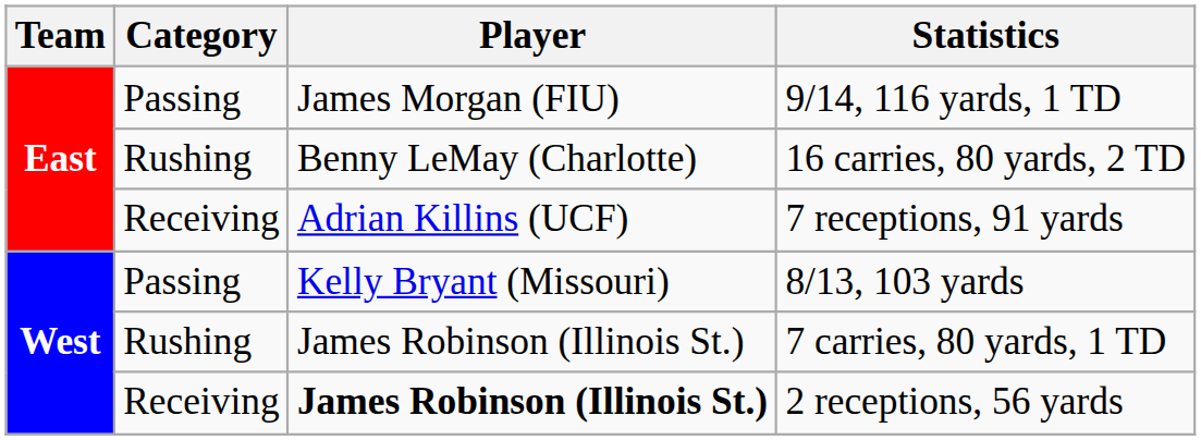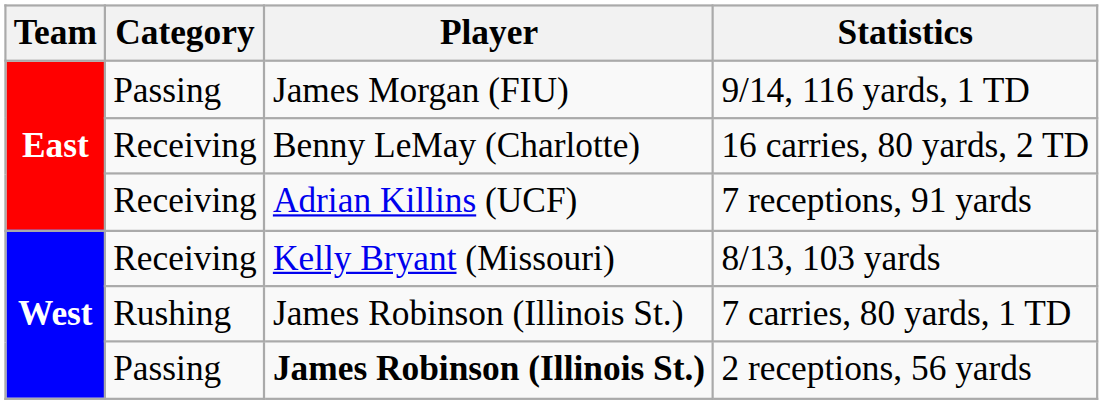16 carries, 80 yards, 2 TD | Category: Rushing -> Receiving
8/13, 103 yards | Category: Passing -> Receiving
2 receptions, 56 yards | Category: Receiving -> Passing
